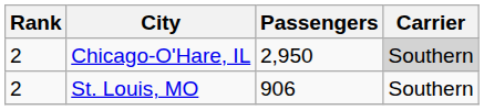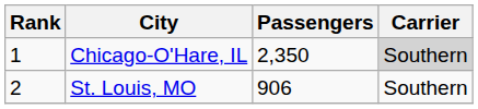Chicago-O'Hare, IL | Rank: 2 -> 1
Chicago-O'Hare, IL | Passengers: 2,950 -> 2,350
